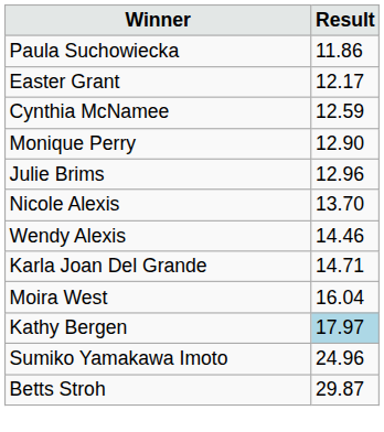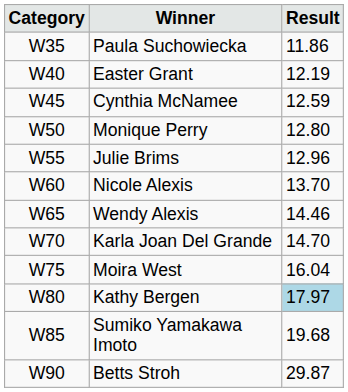+ column: Category | W35 | W40 | W45 | W50 | W55 | W60 | W65 | W70 | W75 | W80 | W85 | W90
Easter Grant | Result: 12.17 -> 12.19
Monique Perry | Result: 12.90 -> 12.80
Karla Joan Del Grande | Result: 14.71 -> 14.70
Sumiko Yamakawa Imoto | Result: 24.96 -> 19.68
